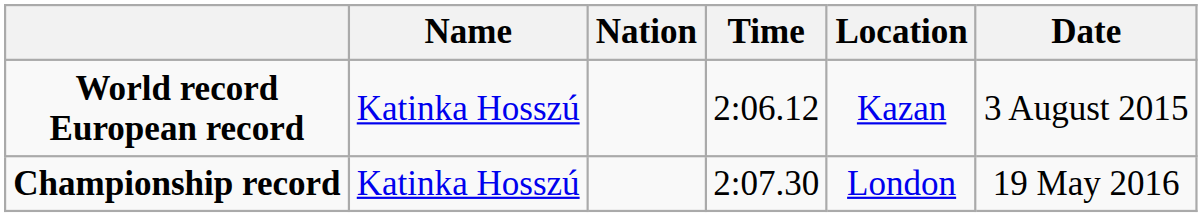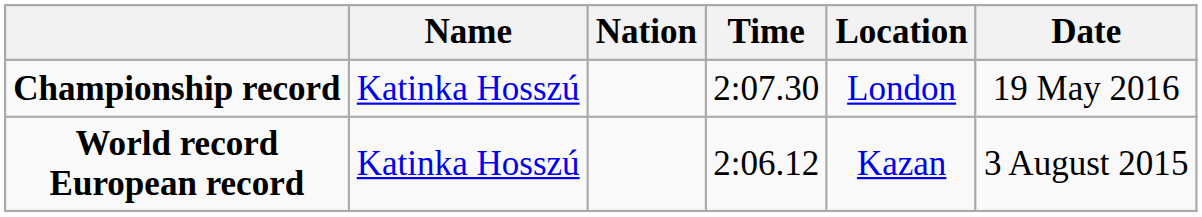rows swapped: World record European record <-> Championship record
